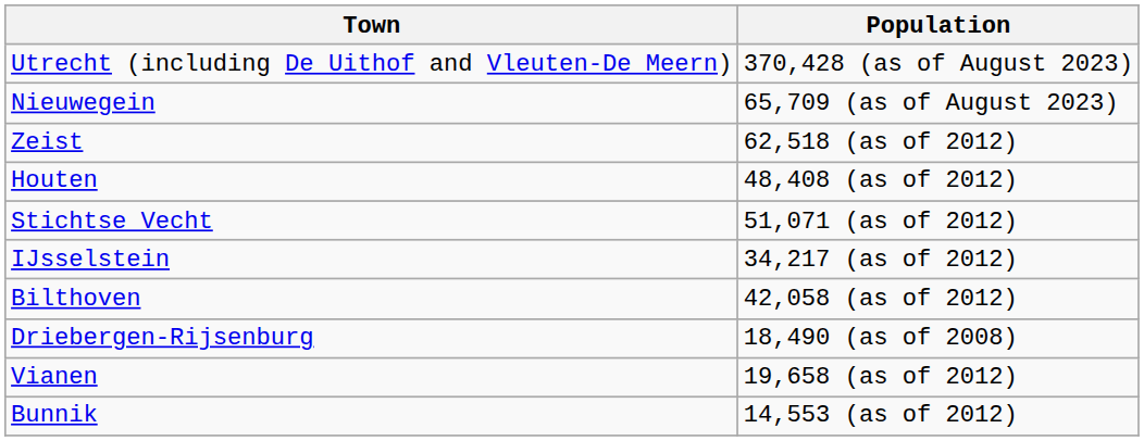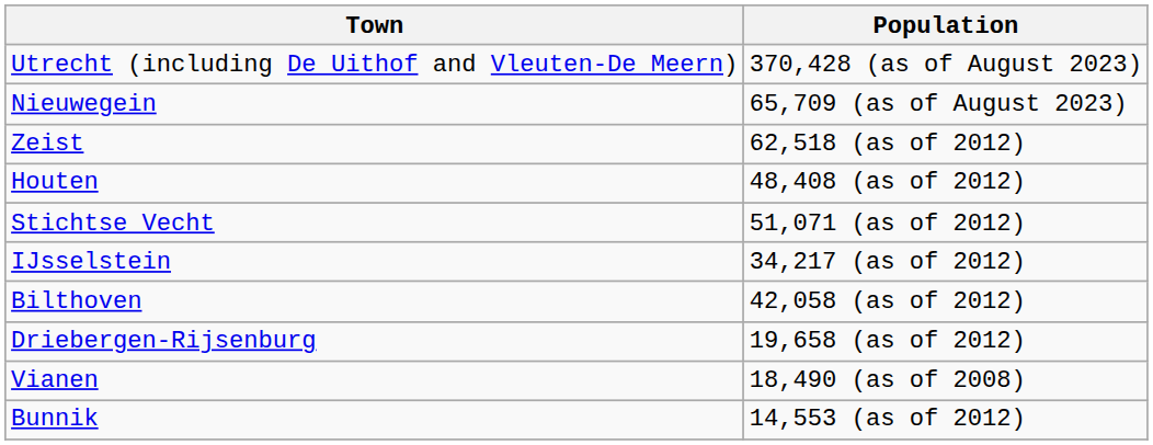Driebergen-Rijsenburg | Population: 18,490 (as of 2008) -> 19,658 (as of 2012)
Vianen | Population: 19,658 (as of 2012) -> 18,490 (as of 2008)
